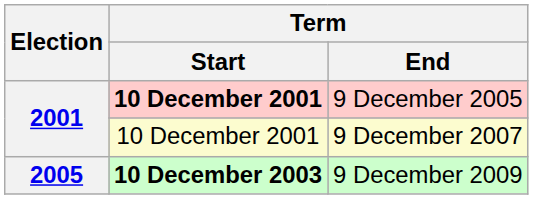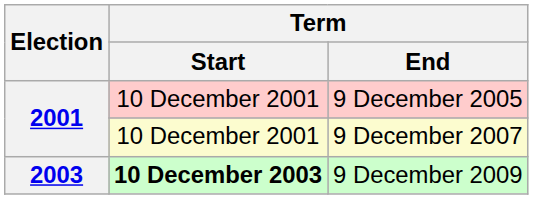9 December 2005 | Term / Start: bold -> normal
9 December 2009 | Election: 2005 -> 2003
